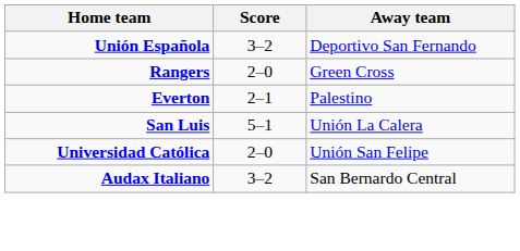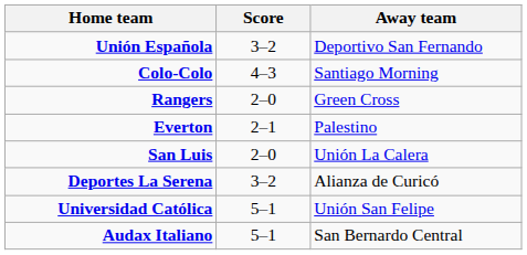+ row: Colo-Colo | 4–3 | Santiago Morning
San Luis | Score: 5–1 -> 2–0
+ row: Deportes La Serena | 3–2 | Alianza de Curicó
Universidad Católica | Score: 2–0 -> 5–1
Audax Italiano | Score: 3–2 -> 5–1
